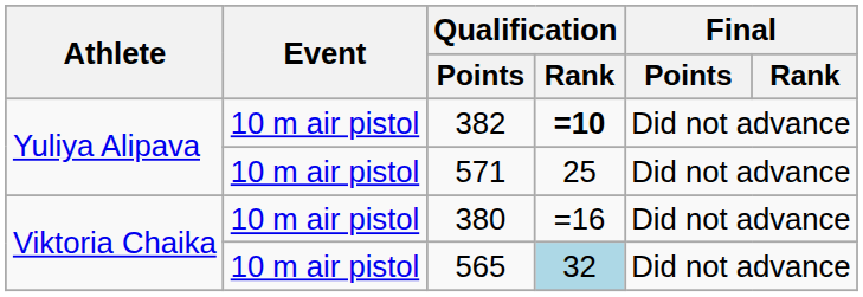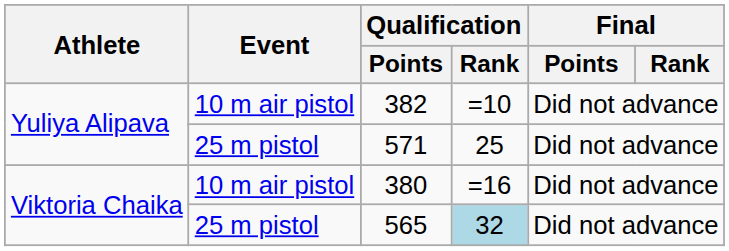382 | Qualification / Rank: bold -> normal
571 | Event: 10 m air pistol -> 25 m pistol
565 | Event: 10 m air pistol -> 25 m pistol
